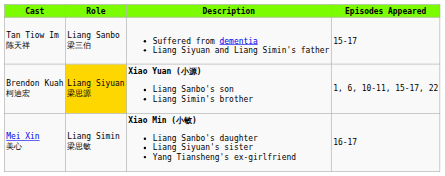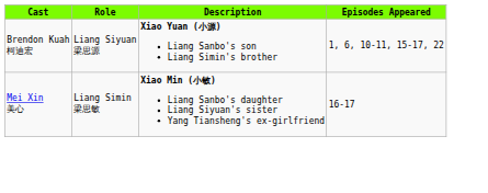- row: Tan Tiow Im 陈天祥 | Liang Sanbo 梁三伯 | Suffered from dementia Liang Siyuan and Liang Simin's father | 15-17
Brendon Kuah 柯迪宏 | Role: gold background -> no background
